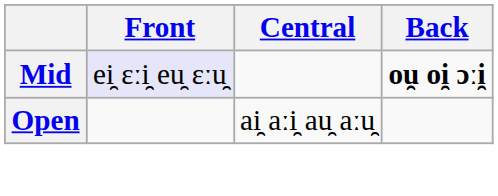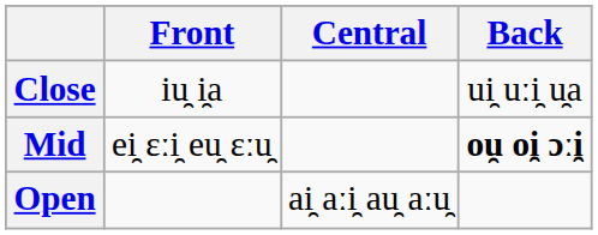+ row: Close | iu̯ i̯a | ui̯ uːi̯ u̯a
Mid | Front: lavender background -> no background
